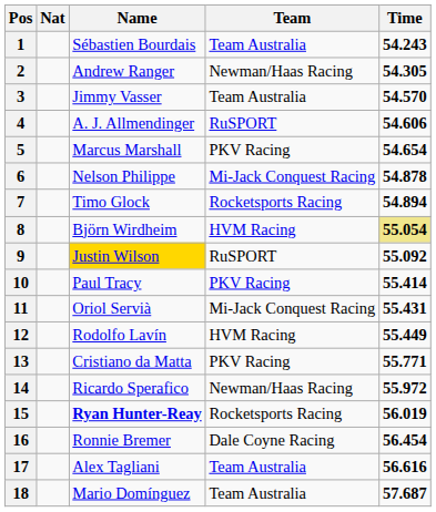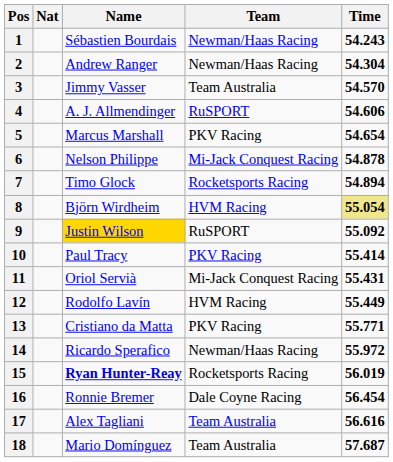1 | Team: Team Australia -> Newman/Haas Racing
2 | Time: 54.305 -> 54.304
